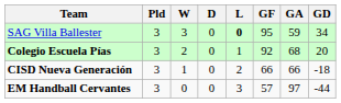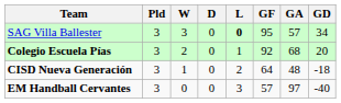SAG Villa Ballester | GA: 59 -> 57
CISD Nueva Generación | GF: 66 -> 64
CISD Nueva Generación | GA: 66 -> 48
EM Handball Cervantes | GD: -44 -> -40
